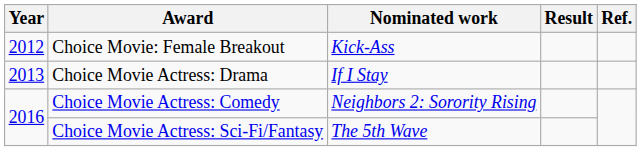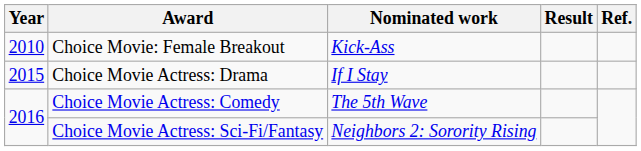Choice Movie: Female Breakout | Year: 2012 -> 2010
Choice Movie Actress: Drama | Year: 2013 -> 2015
Choice Movie Actress: Comedy | Nominated work: Neighbors 2: Sorority Rising -> The 5th Wave
Choice Movie Actress: Sci-Fi/Fantasy | Nominated work: The 5th Wave -> Neighbors 2: Sorority Rising
